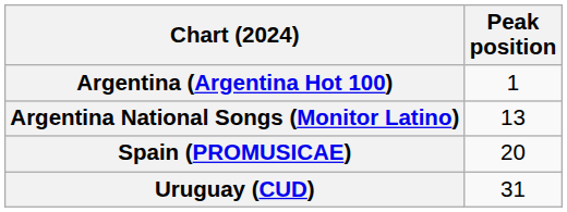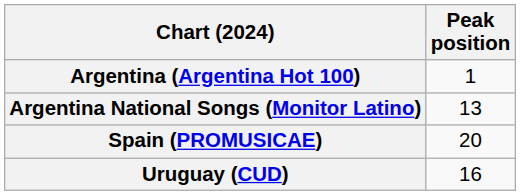Uruguay (CUD) | Peak position: 31 -> 16
